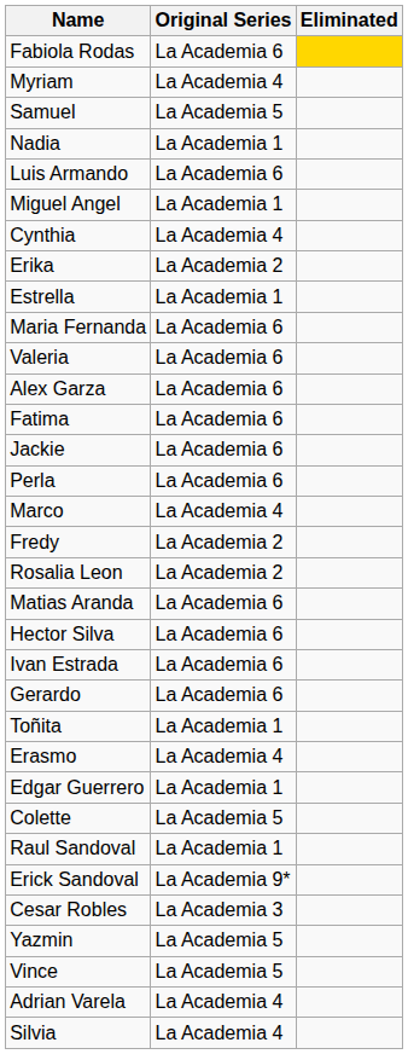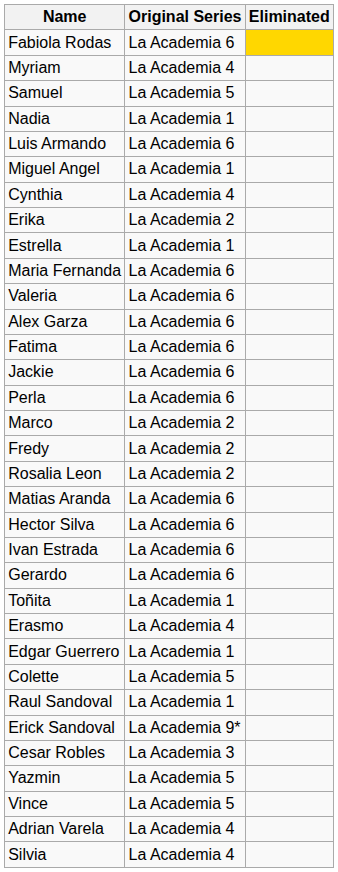Marco | Original Series: La Academia 4 -> La Academia 2
